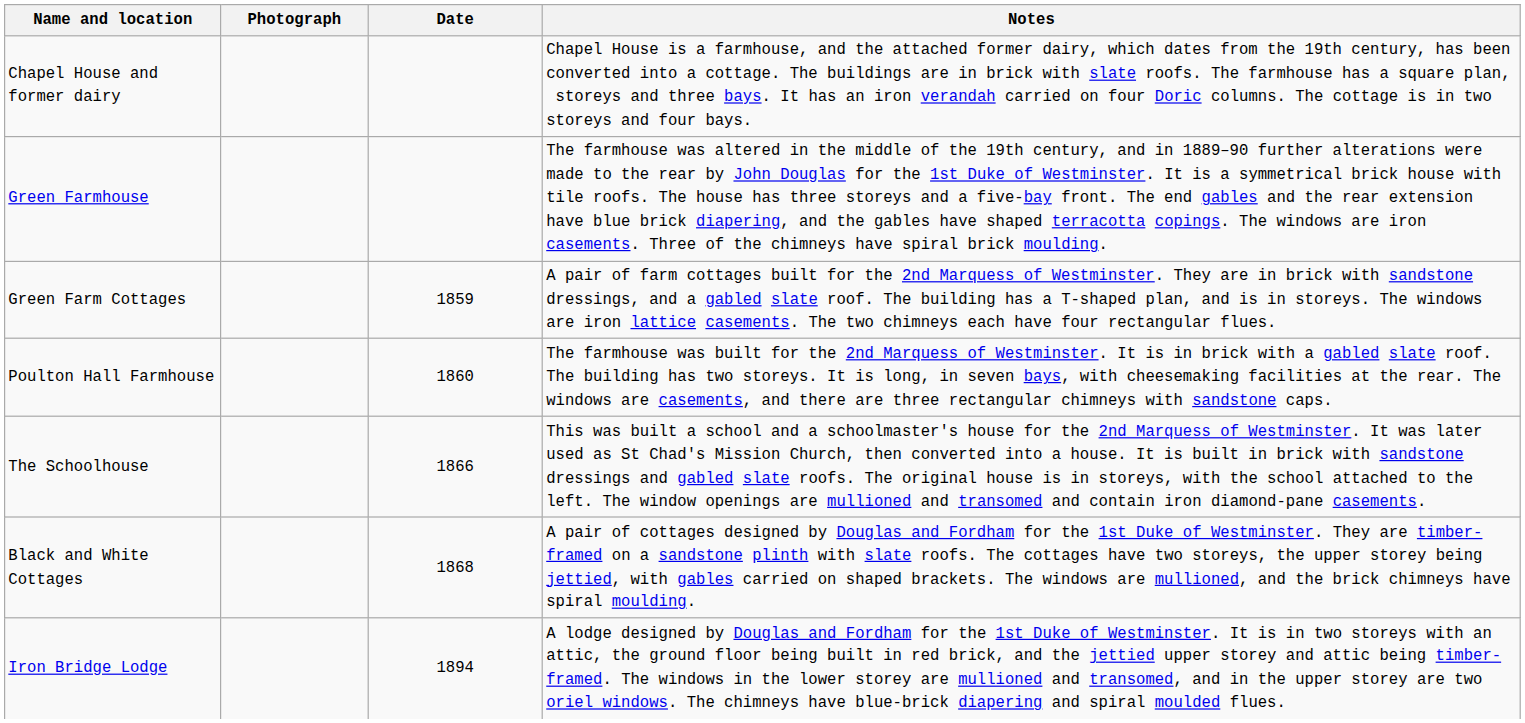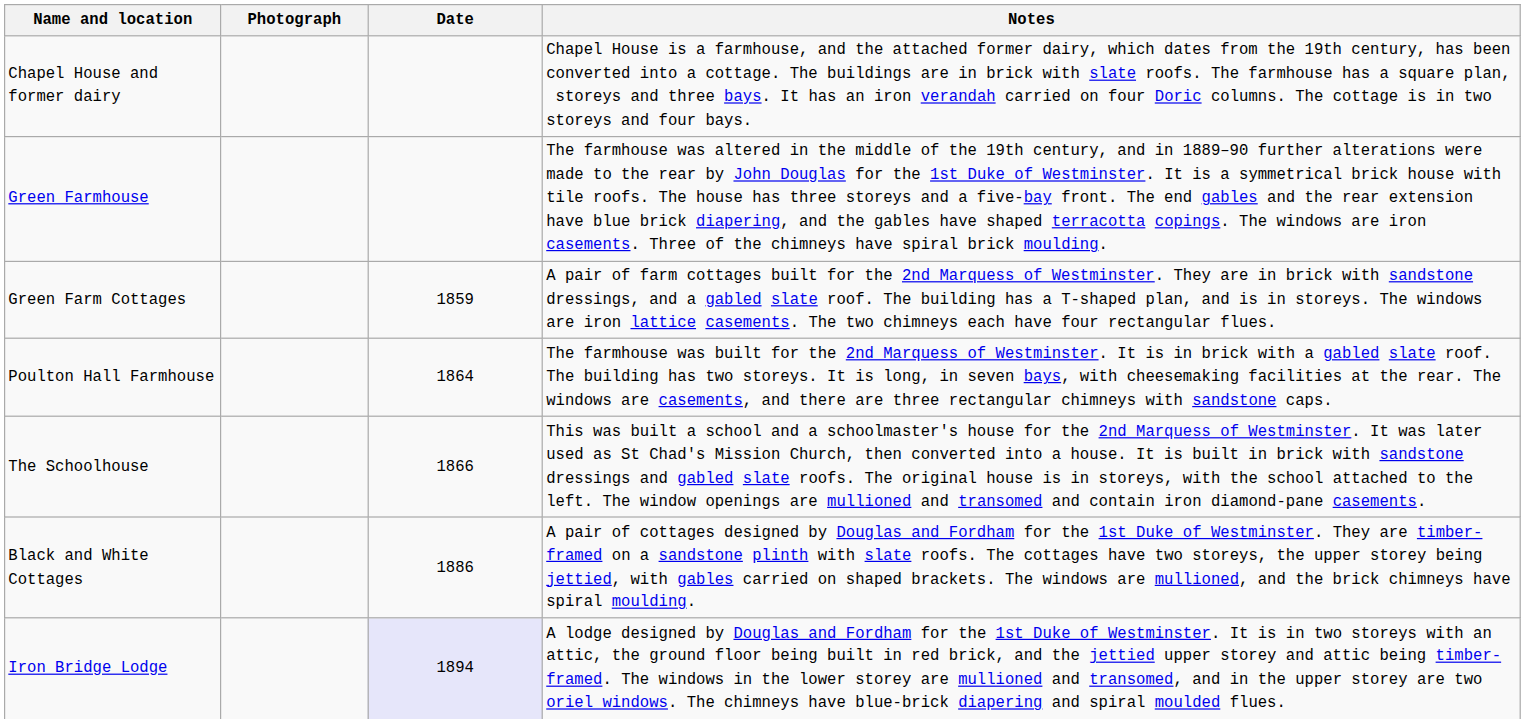Poulton Hall Farmhouse | Date: 1860 -> 1864
Black and White Cottages | Date: 1868 -> 1886
Iron Bridge Lodge | Date: no background -> lavender background
